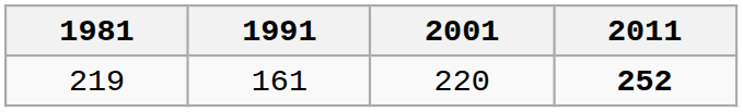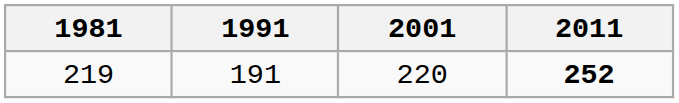219 | 1991: 161 -> 191
